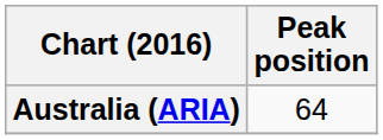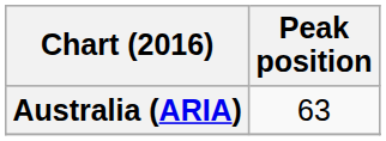Australia (ARIA) | Peak position: 64 -> 63
